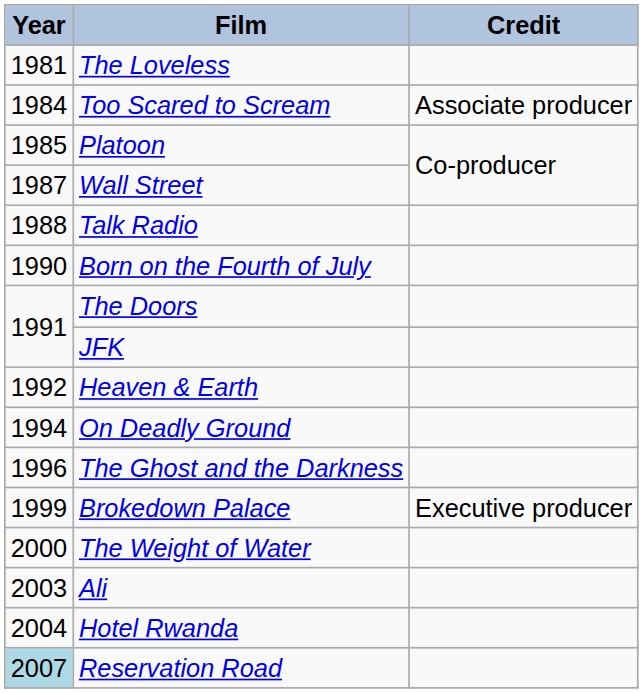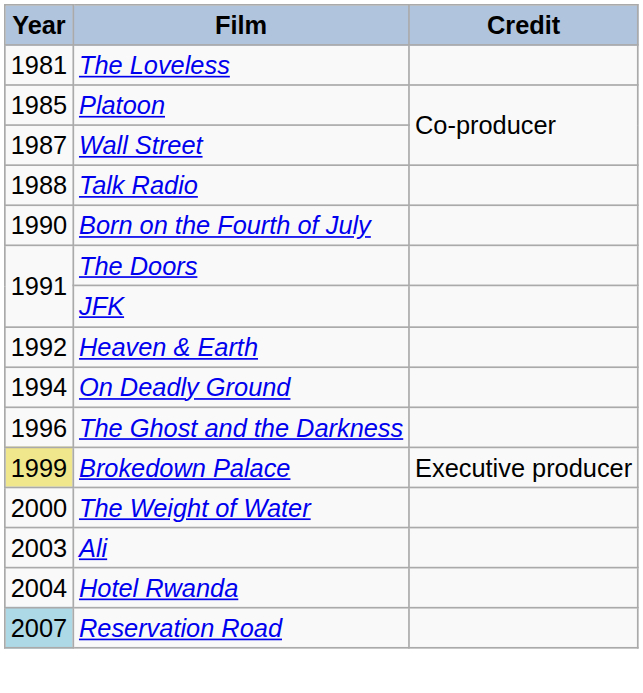- row: 1984 | Too Scared to Scream | Associate producer
Brokedown Palace | Year: no background -> khaki background
